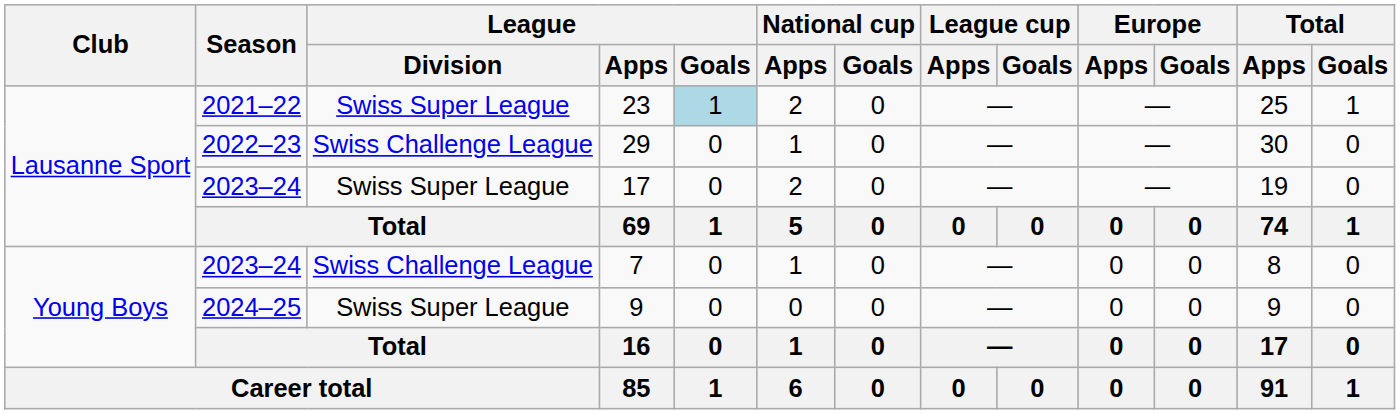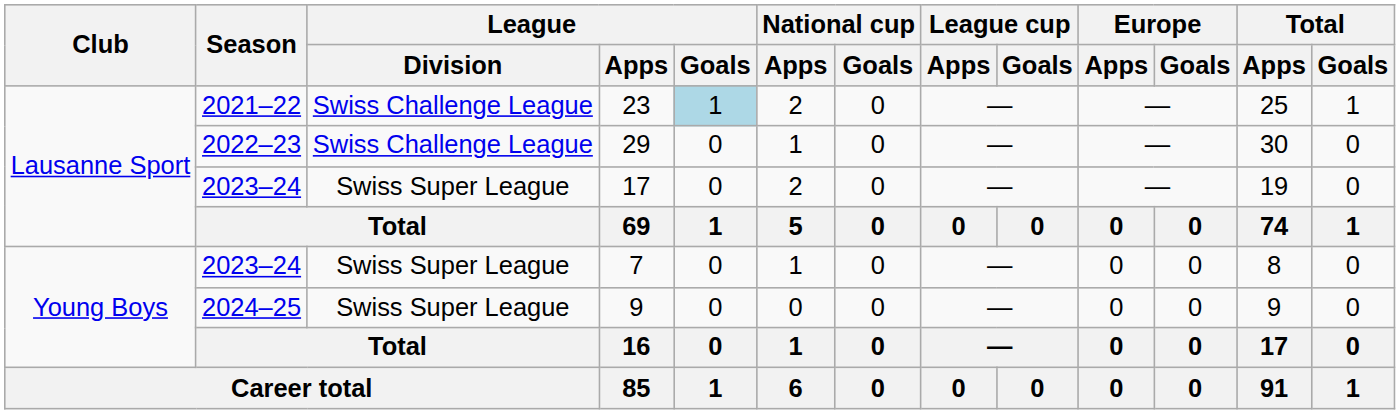23 | League / Division: Swiss Super League -> Swiss Challenge League
7 | League / Division: Swiss Challenge League -> Swiss Super League
